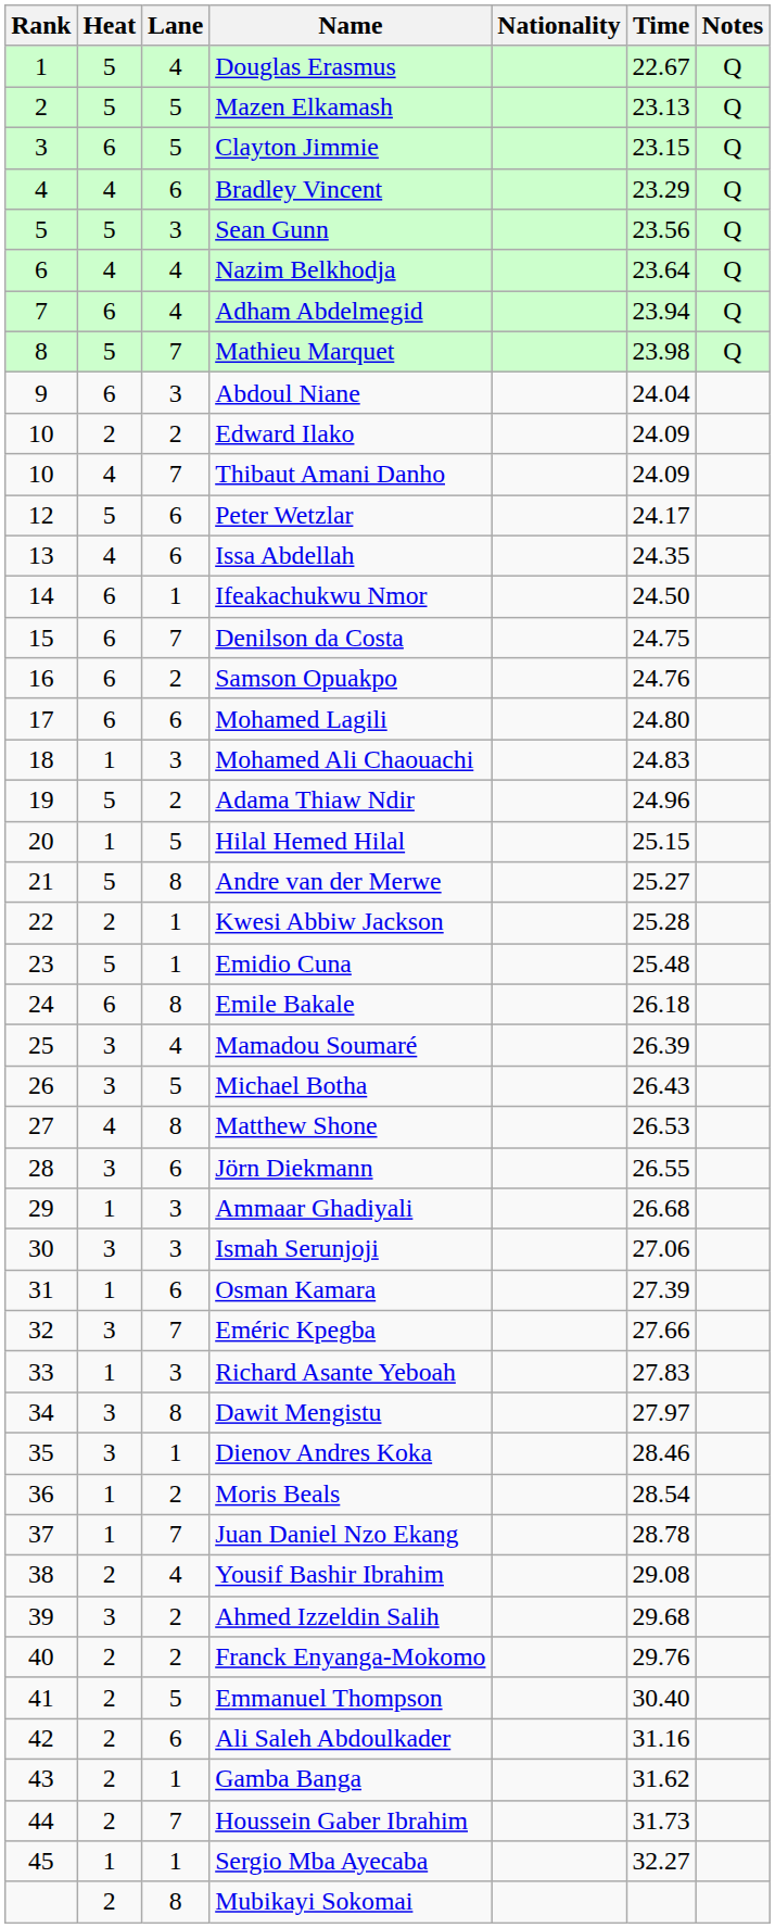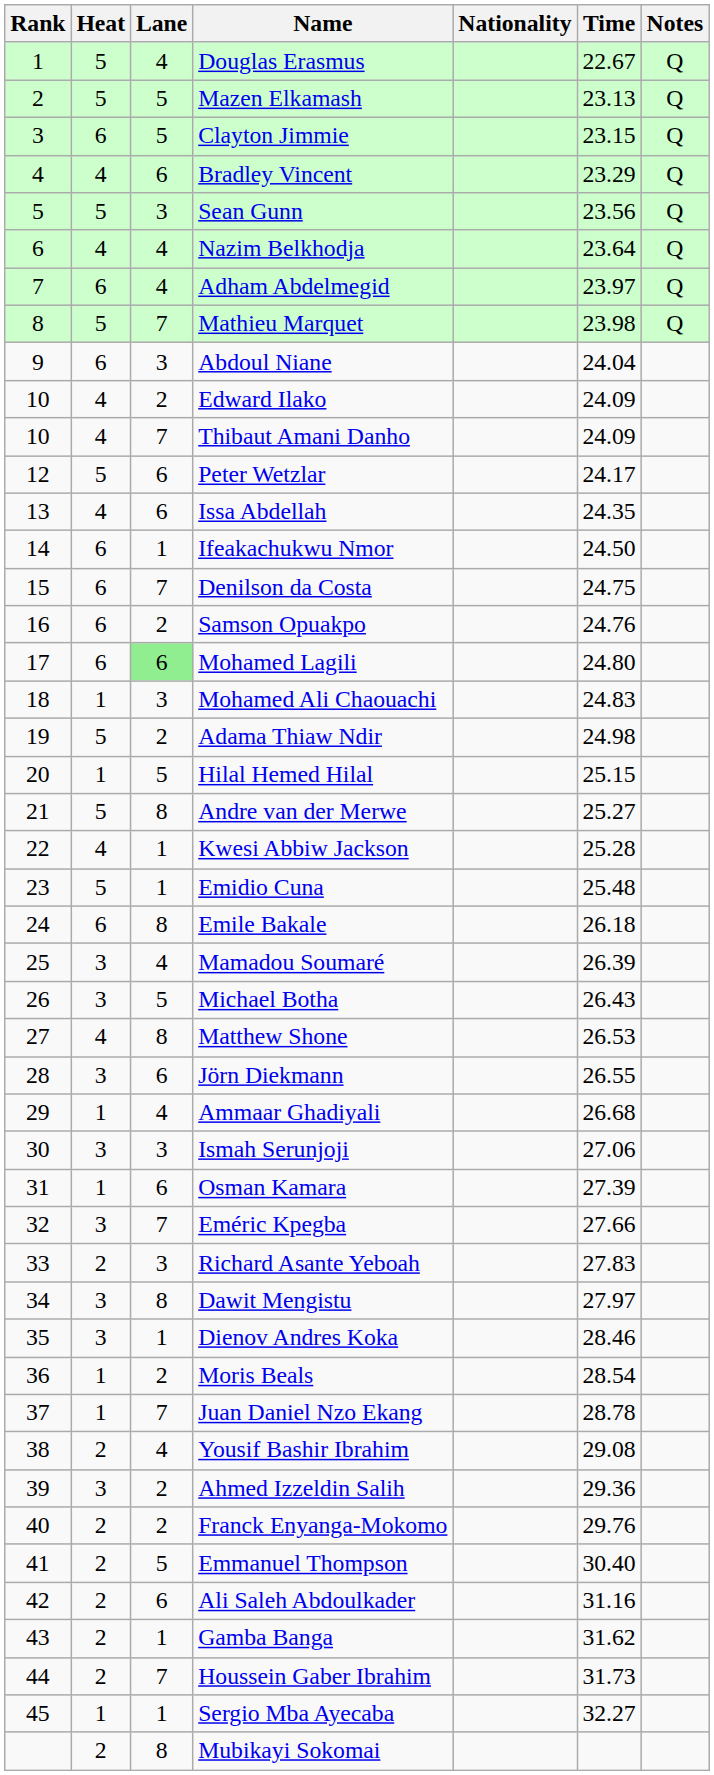Adham Abdelmegid | Time: 23.94 -> 23.97
Edward Ilako | Heat: 2 -> 4
Mohamed Lagili | Lane: no background -> lightgreen background
Adama Thiaw Ndir | Time: 24.96 -> 24.98
Kwesi Abbiw Jackson | Heat: 2 -> 4
Ammaar Ghadiyali | Lane: 3 -> 4
Richard Asante Yeboah | Heat: 1 -> 2
Ahmed Izzeldin Salih | Time: 29.68 -> 29.36
